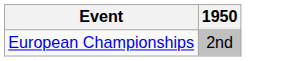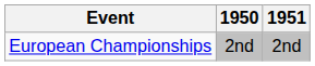+ column: 1951 | 2nd
